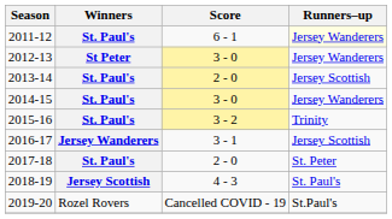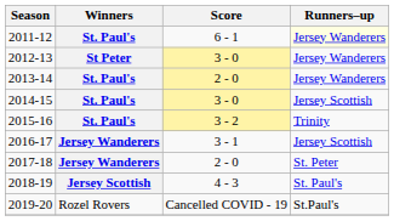2013-14 | Runners–up: Jersey Scottish -> Jersey Wanderers
2014-15 | Runners–up: Jersey Wanderers -> Jersey Scottish
2017-18 | Winners: St. Paul's -> Jersey Wanderers
